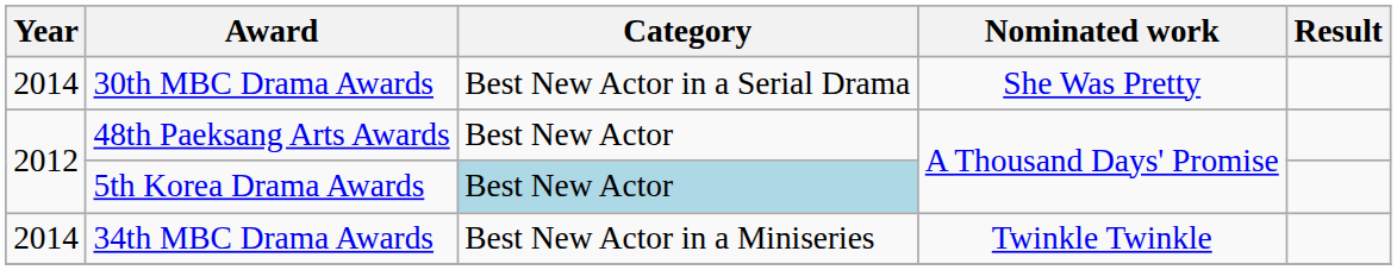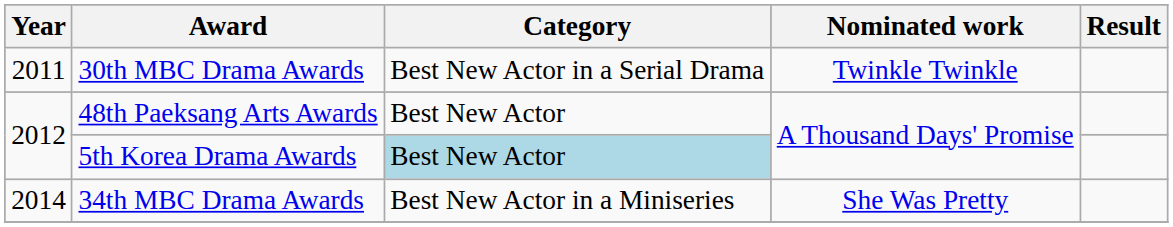30th MBC Drama Awards | Year: 2014 -> 2011
30th MBC Drama Awards | Nominated work: She Was Pretty -> Twinkle Twinkle
34th MBC Drama Awards | Nominated work: Twinkle Twinkle -> She Was Pretty
